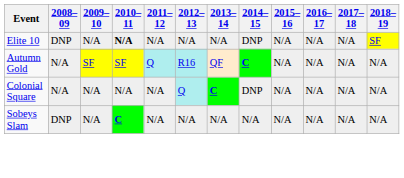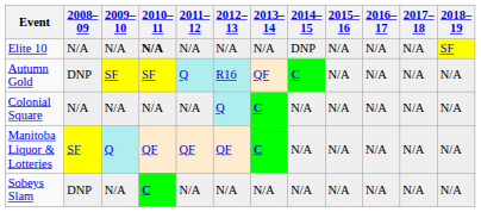Elite 10 | 2008–09: DNP -> N/A
Autumn Gold | 2008–09: N/A -> DNP
Colonial Square | 2014–15: DNP -> N/A
+ row: Manitoba Liquor & Lotteries | SF | Q | QF | QF | QF | C | N/A | N/A | N/A | N/A | N/A
